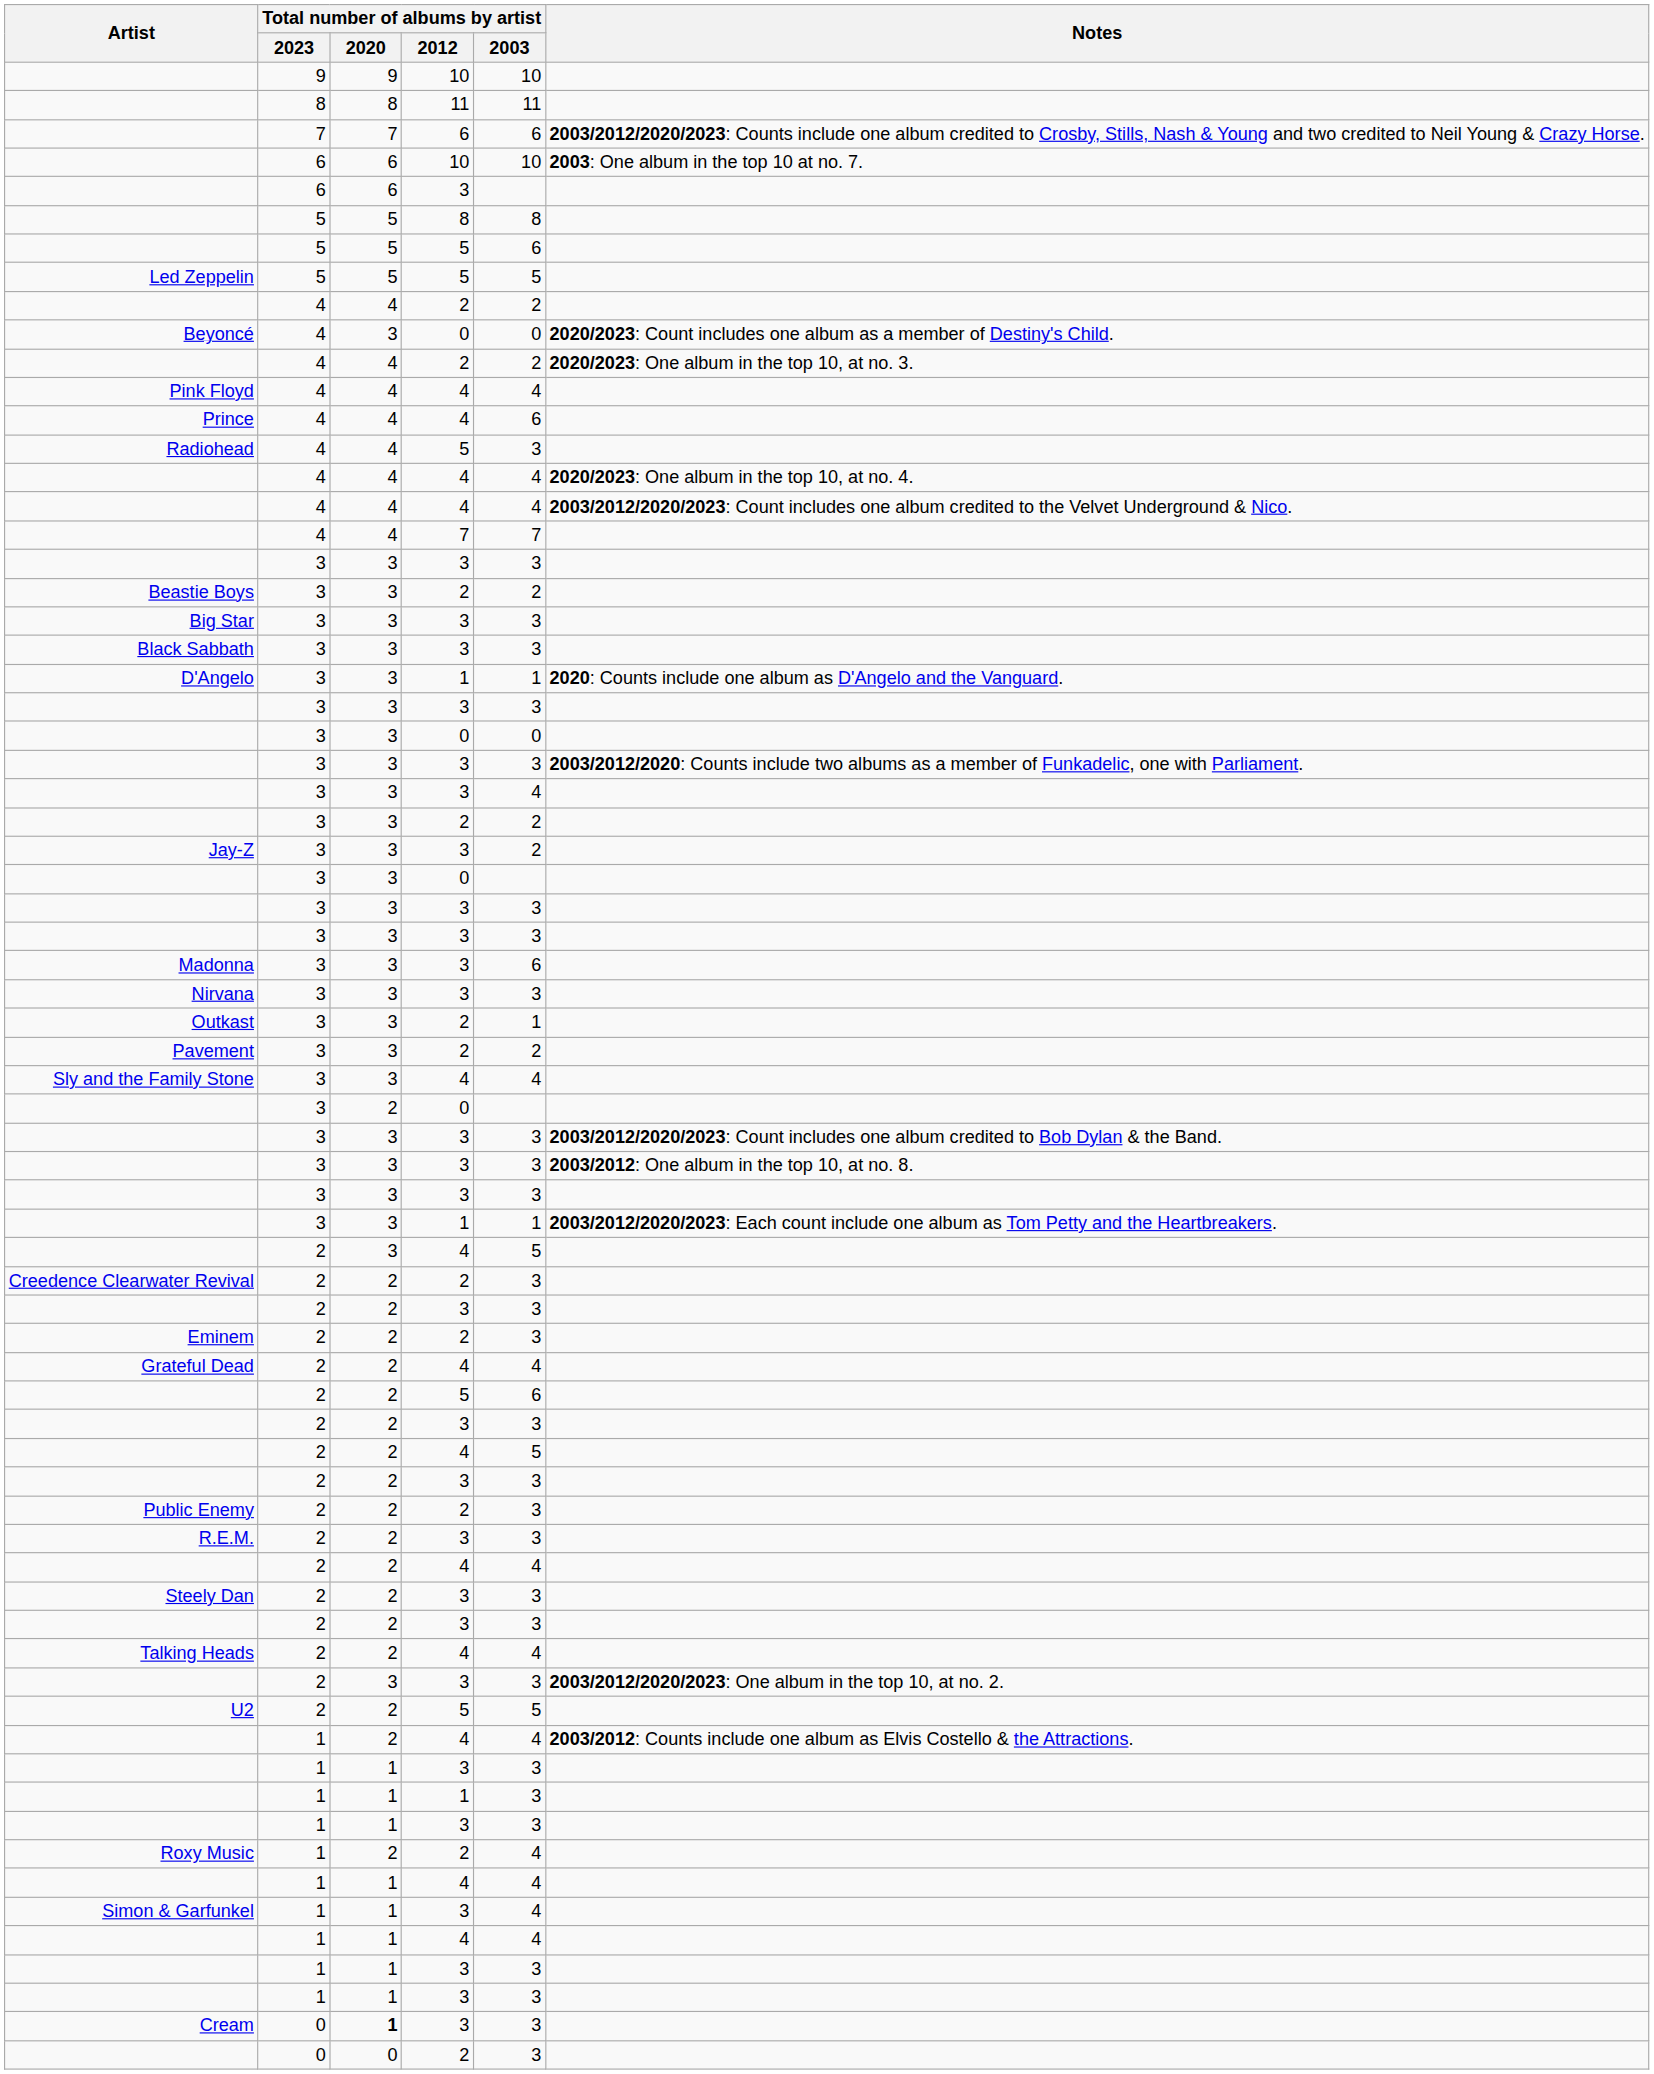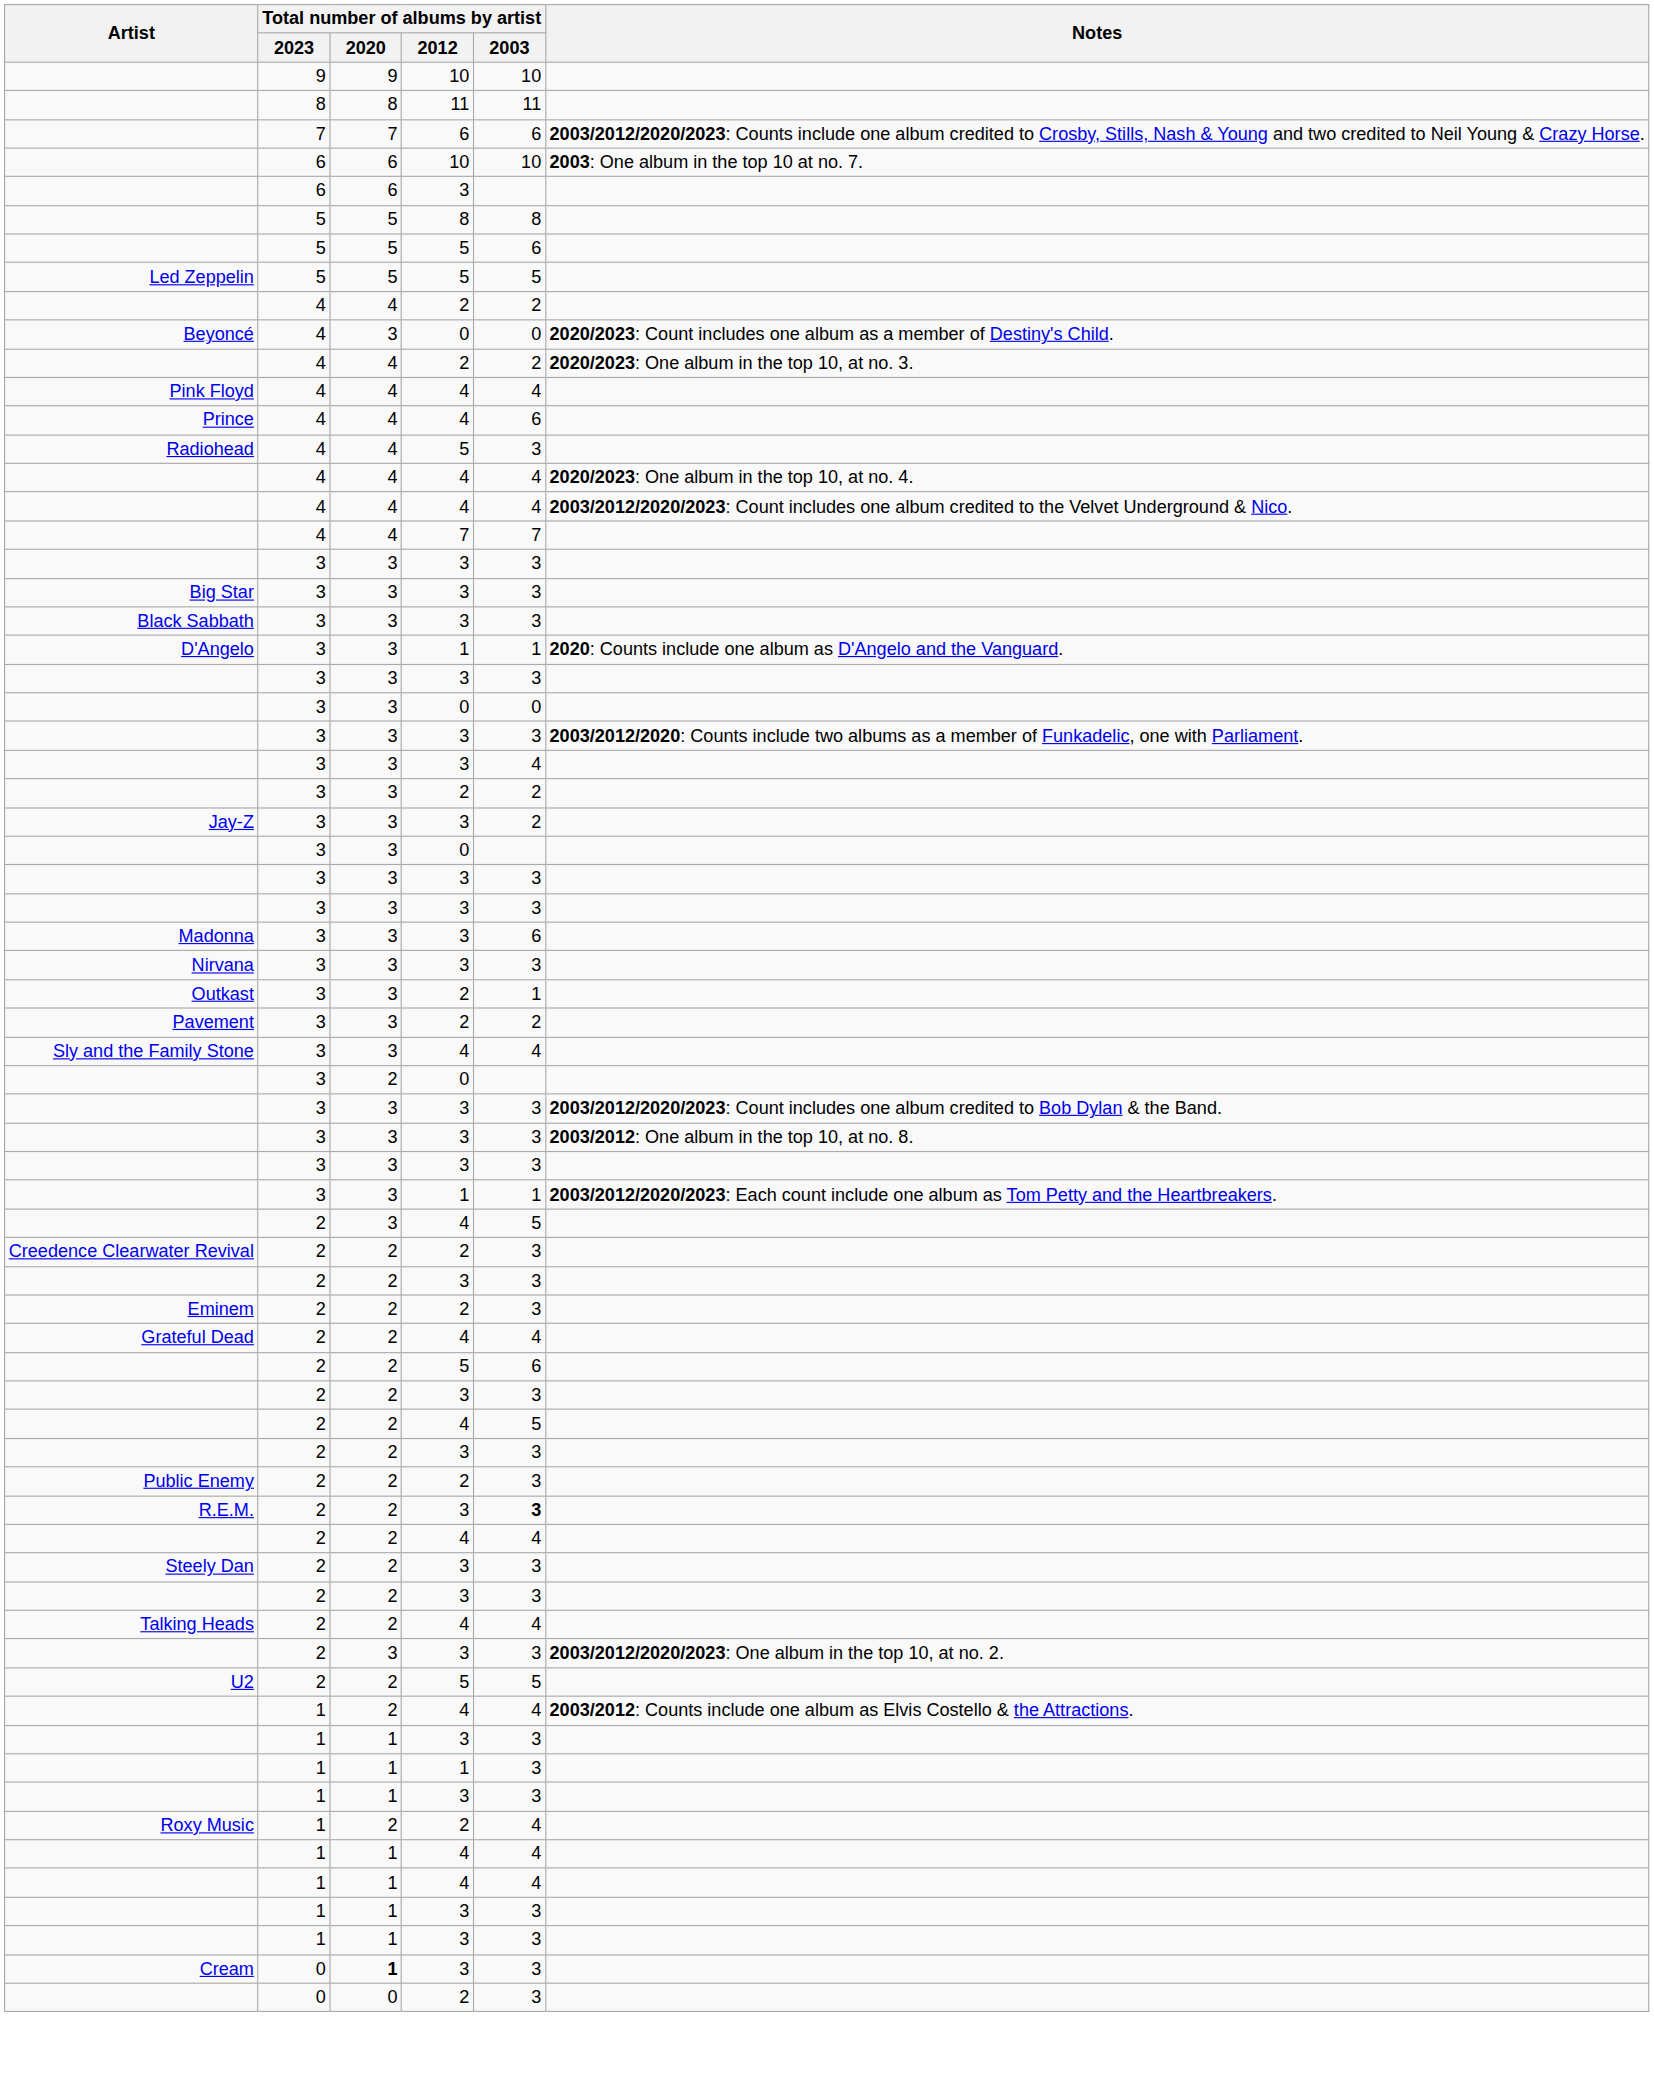- row: Beastie Boys | 3 | 3 | 2 | 2
R.E.M. | Total number of albums by artist / 2003: normal -> bold
- row: Simon & Garfunkel | 1 | 1 | 3 | 4
